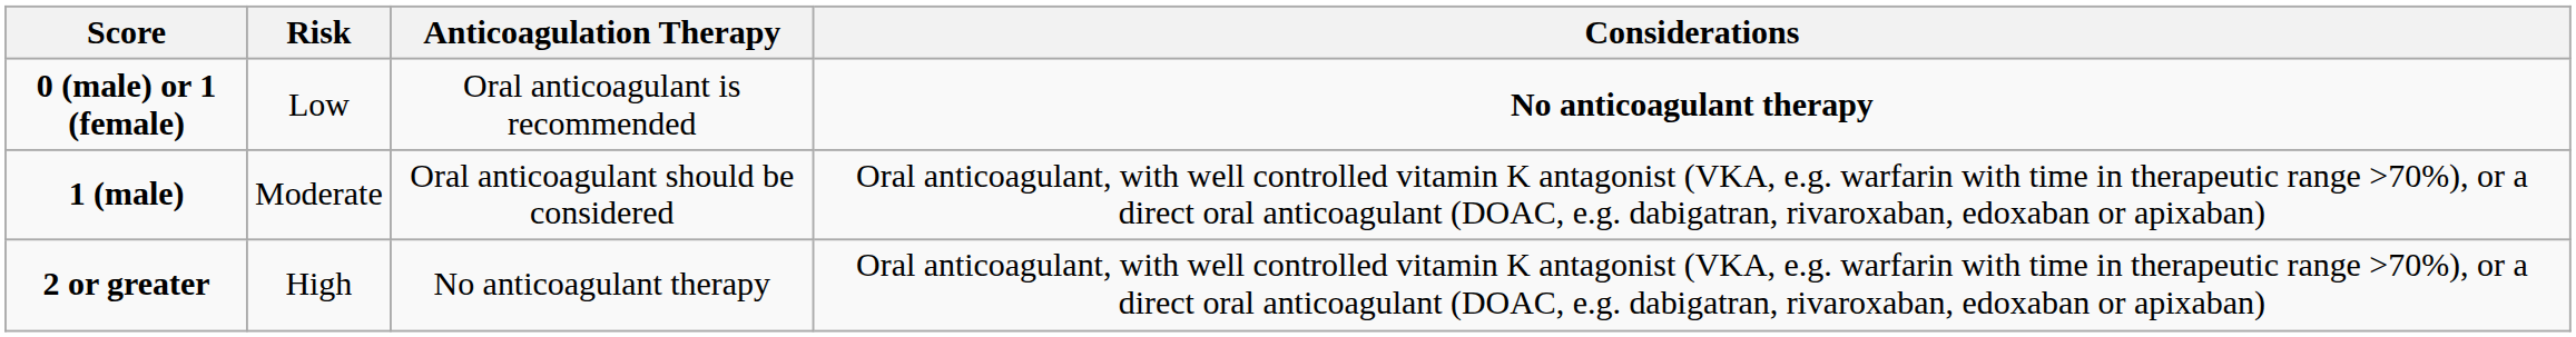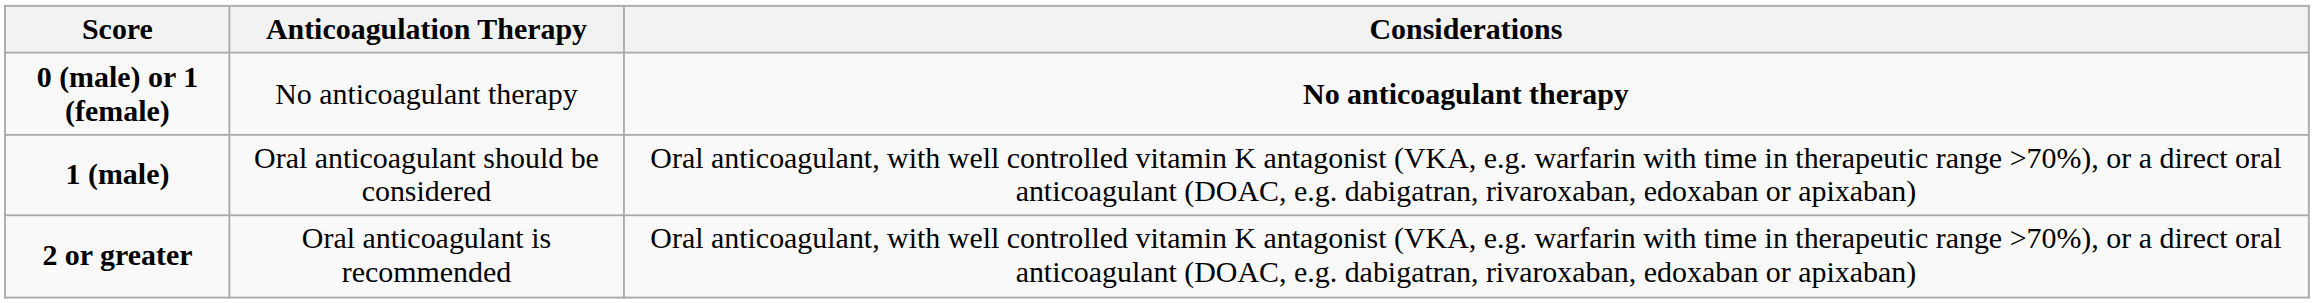- column: Risk | Low | Moderate | High
0 (male) or 1 (female) | Anticoagulation Therapy: Oral anticoagulant is recommended -> No anticoagulant therapy
2 or greater | Anticoagulation Therapy: No anticoagulant therapy -> Oral anticoagulant is recommended
